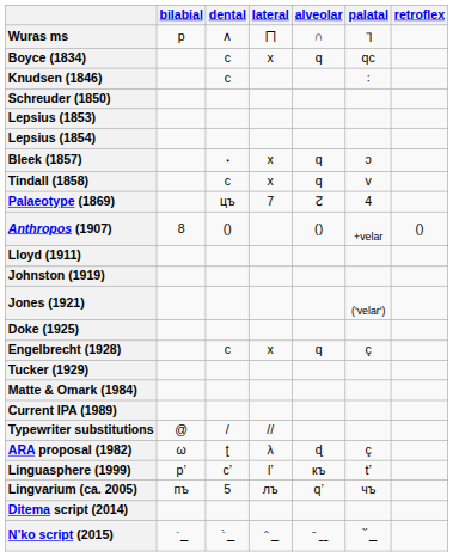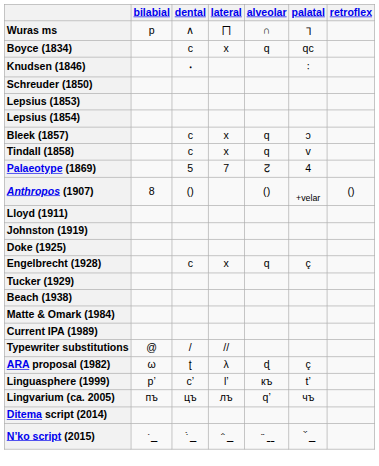Knudsen (1846) | dental: c -> ꞏ
Bleek (1857) | dental: ꞏ -> c
Palaeotype (1869) | dental: цъ -> 5
- row: Jones (1921) | ('velar')
+ row: Beach (1938)
Lingvarium (ca. 2005) | dental: 5 -> цъ
